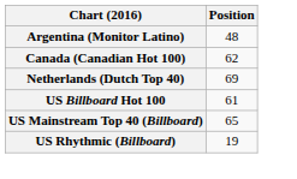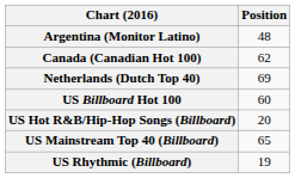US Billboard Hot 100 | Position: 61 -> 60
+ row: US Hot R&B/Hip-Hop Songs (Billboard) | 20
